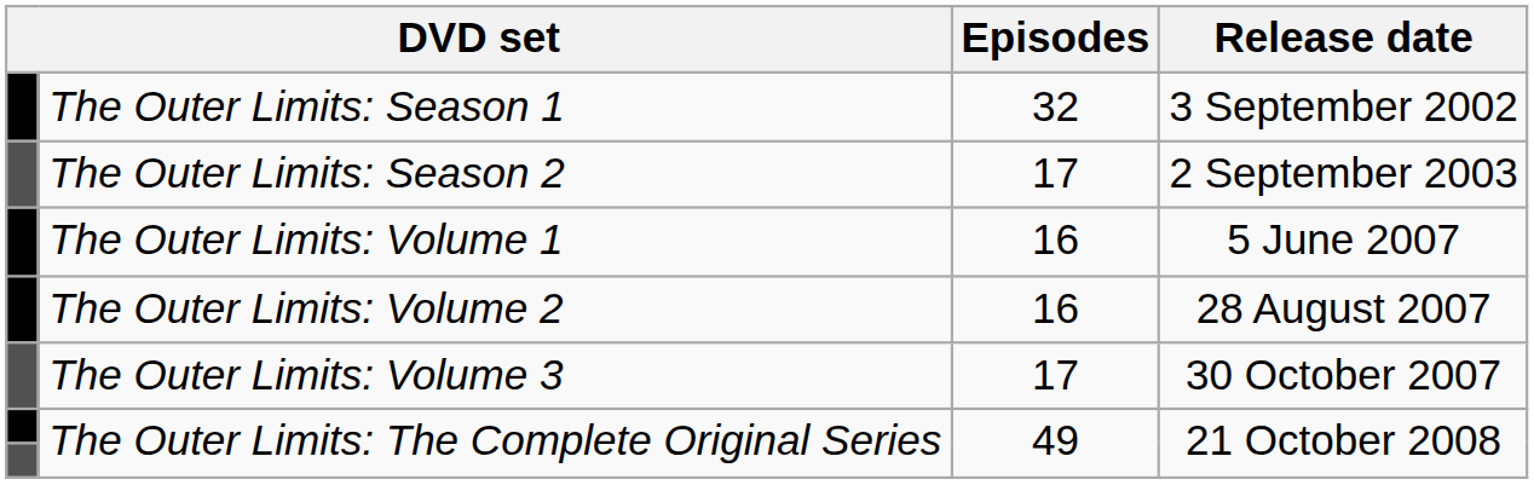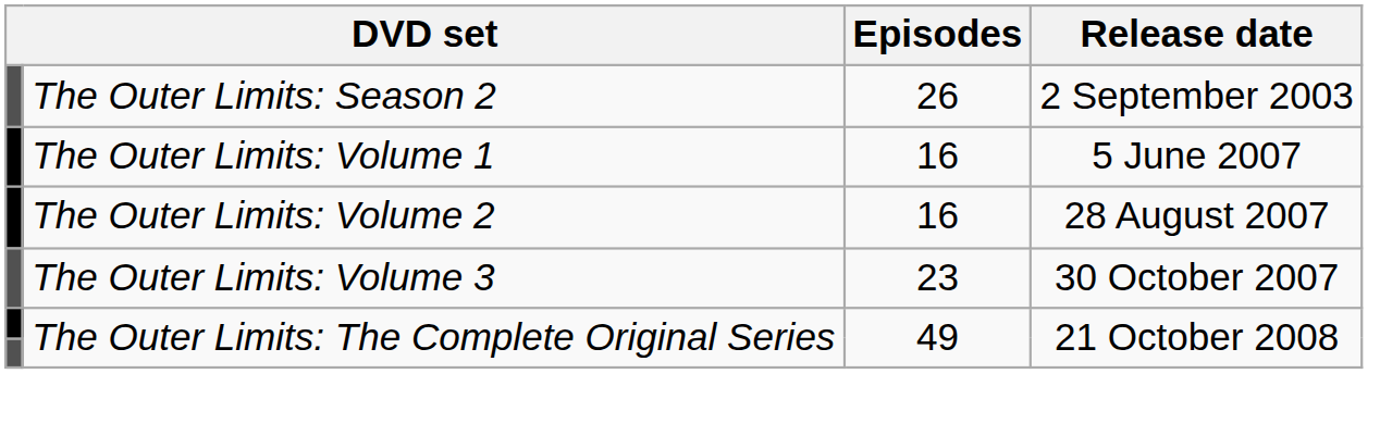- row: The Outer Limits: Season 1 | 32 | 3 September 2002
The Outer Limits: Season 2 | Episodes: 17 -> 26
The Outer Limits: Volume 3 | Episodes: 17 -> 23
